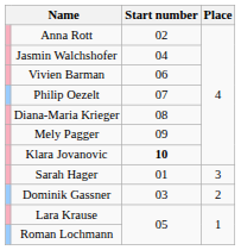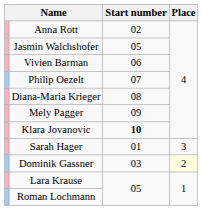Jasmin Walchshofer | Start number: 04 -> 05
Dominik Gassner | Place: no background -> lightyellow background
